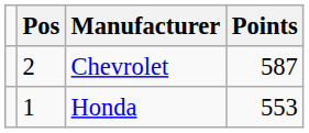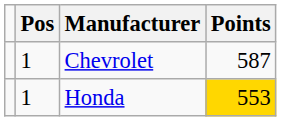Chevrolet | Pos: 2 -> 1
Honda | Points: no background -> gold background
